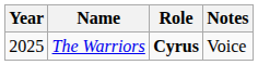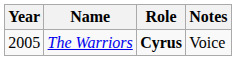The Warriors | Year: 2025 -> 2005
